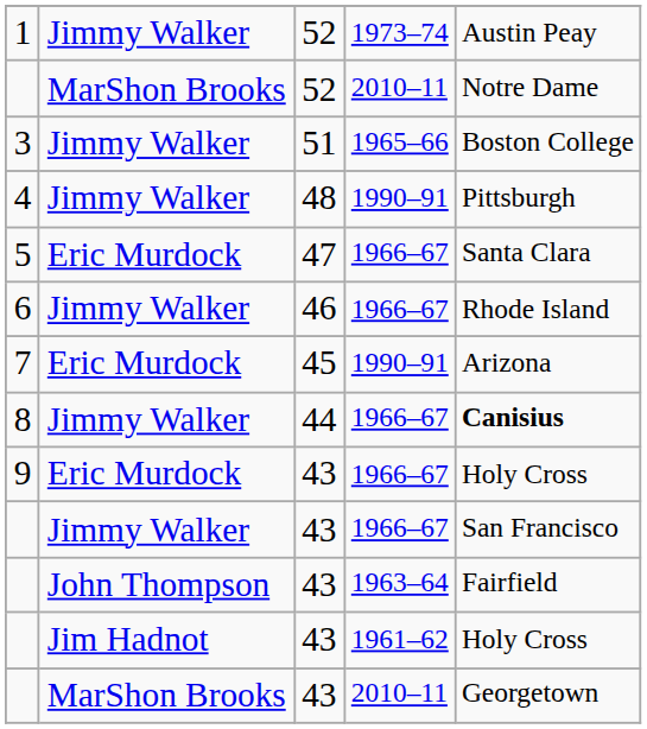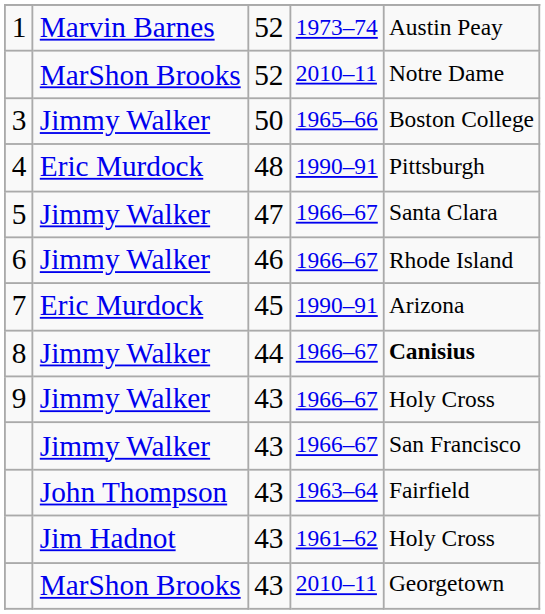1 | column 2: Jimmy Walker -> Marvin Barnes
3 | column 3: 51 -> 50
4 | column 2: Jimmy Walker -> Eric Murdock
5 | column 2: Eric Murdock -> Jimmy Walker
9 | column 2: Eric Murdock -> Jimmy Walker
